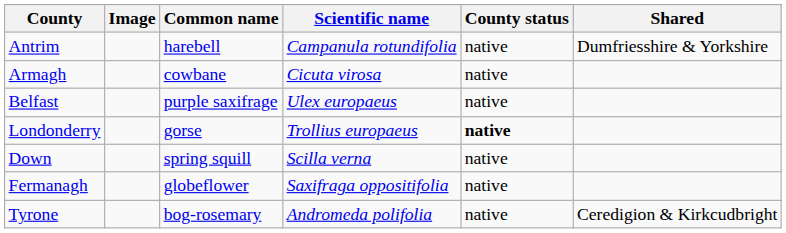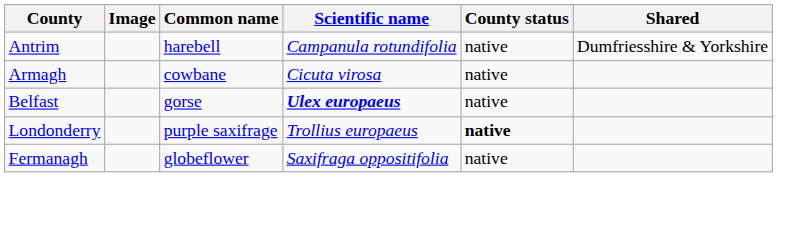Belfast | Common name: purple saxifrage -> gorse
Belfast | Scientific name: normal -> bold
Londonderry | Common name: gorse -> purple saxifrage
- row: Down | spring squill | Scilla verna | native
- row: Tyrone | bog-rosemary | Andromeda polifolia | native | Ceredigion & Kirkcudbright
